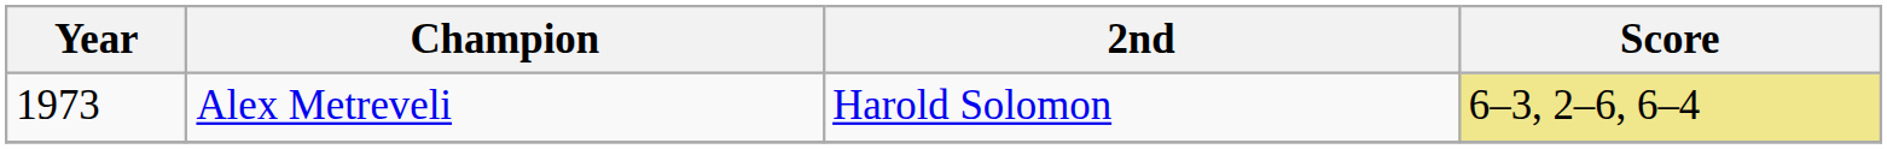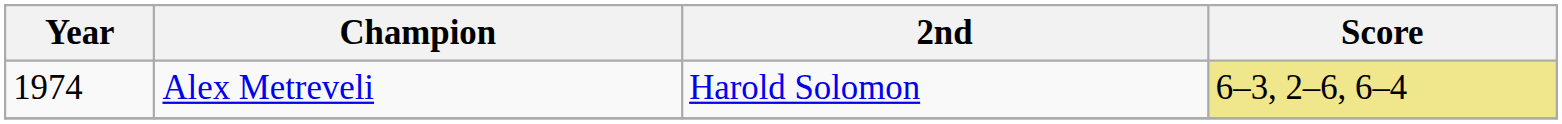Alex Metreveli | Year: 1973 -> 1974
